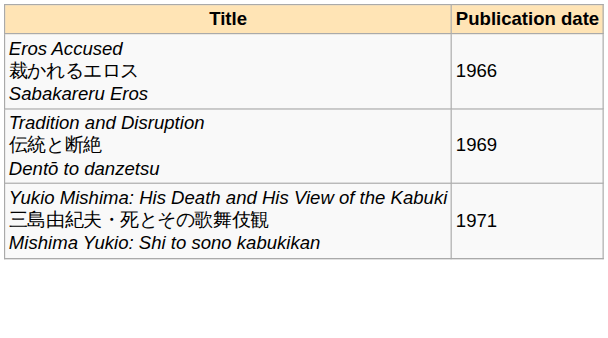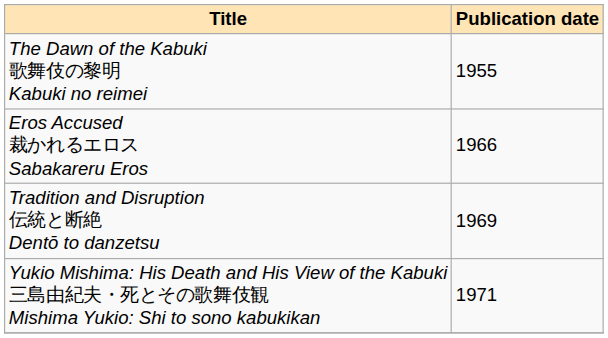+ row: The Dawn of the Kabuki 歌舞伎の黎明 Kabuki no reimei | 1955
